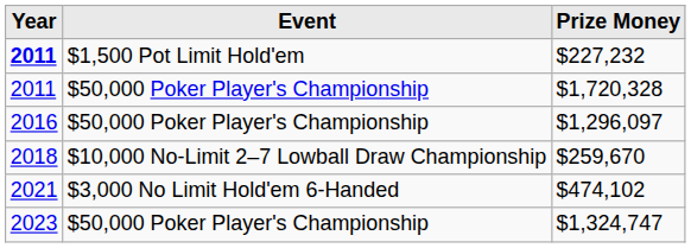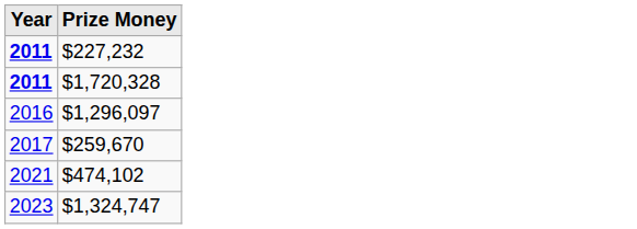- column: Event | $1,500 Pot Limit Hold'em | $50,000 Poker Player's Championship | $50,000 Poker Player's Championship | $10,000 No-Limit 2–7 Lowball Draw Championship | $3,000 No Limit Hold'em 6-Handed | $50,000 Poker Player's Championship
$1,720,328 | Year: normal -> bold
$259,670 | Year: 2018 -> 2017
